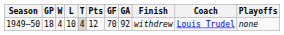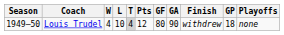columns swapped: GP <-> Coach
1949–50 | GF: 70 -> 80
1949–50 | GA: 92 -> 90
